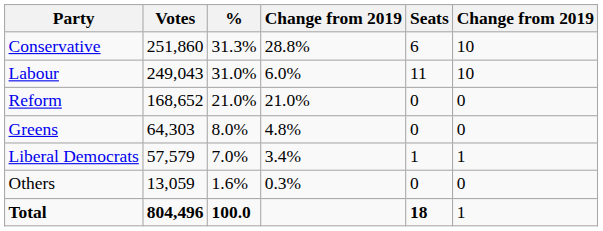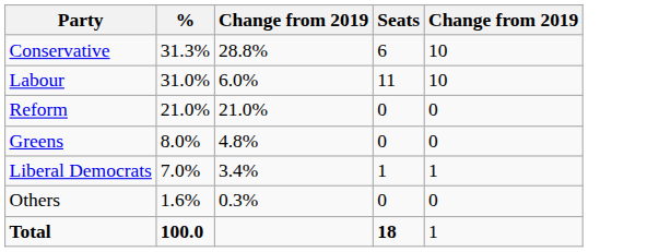- column: Votes | 251,860 | 249,043 | 168,652 | 64,303 | 57,579 | 13,059 | 804,496
